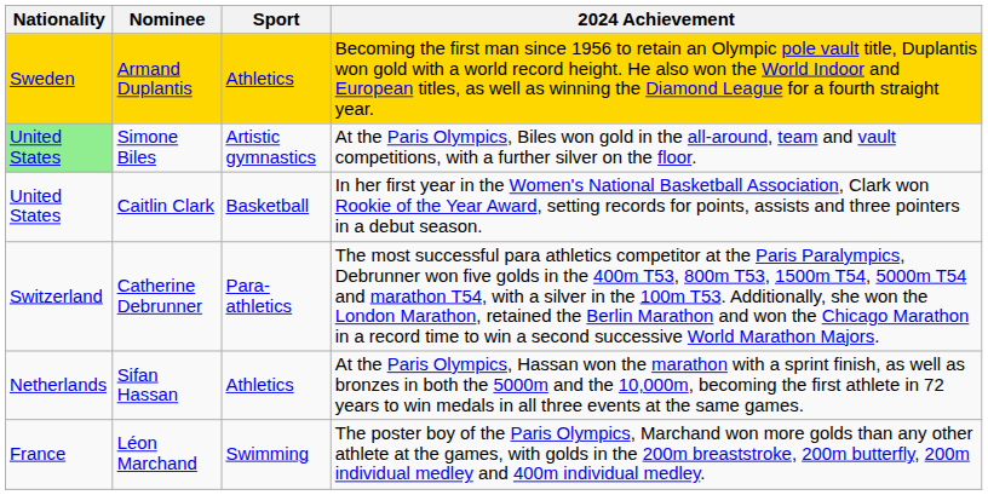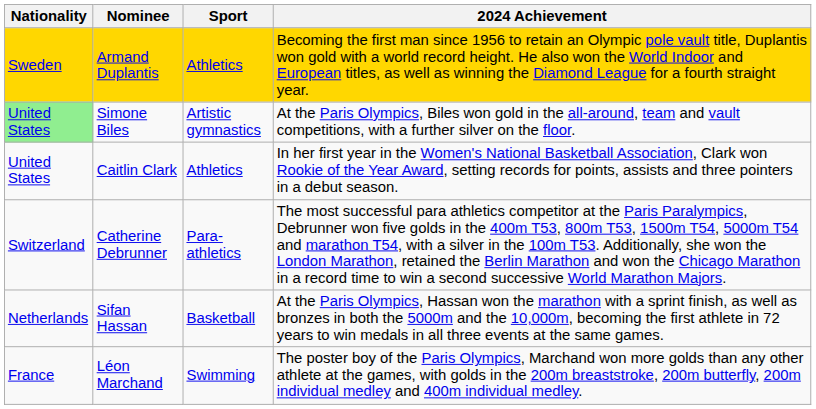Caitlin Clark | Sport: Basketball -> Athletics
Sifan Hassan | Sport: Athletics -> Basketball
